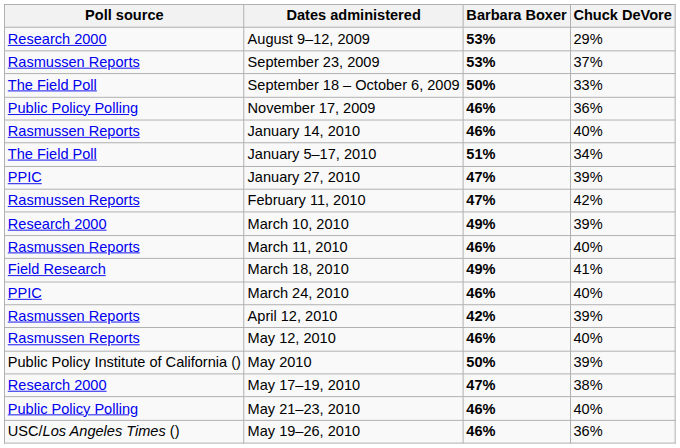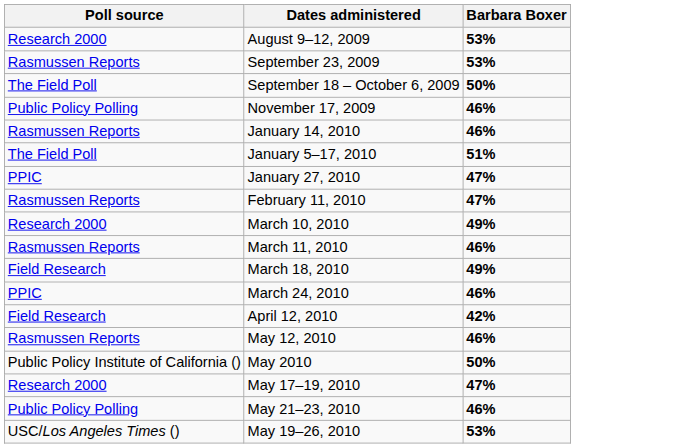- column: Chuck DeVore | 29% | 37% | 33% | 36% | 40% | 34% | 39% | 42% | 39% | 40% | 41% | 40% | 39% | 40% | 39% | 38% | 40% | 36%
April 12, 2010 | Poll source: Rasmussen Reports -> Field Research
May 19–26, 2010 | Barbara Boxer: 46% -> 53%
